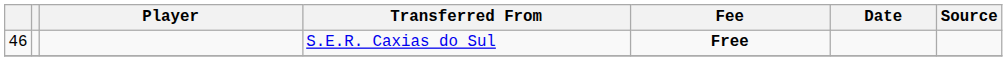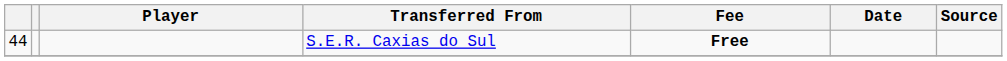S.E.R. Caxias do Sul | column 1: 46 -> 44
